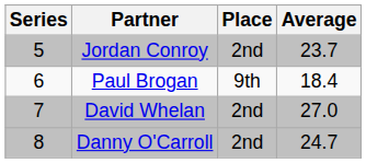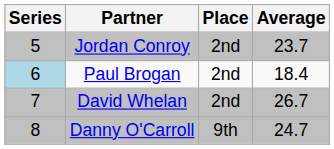Paul Brogan | Series: no background -> lightblue background
Paul Brogan | Place: 9th -> 2nd
David Whelan | Average: 27.0 -> 26.7
Danny O'Carroll | Place: 2nd -> 9th
